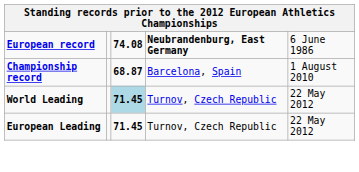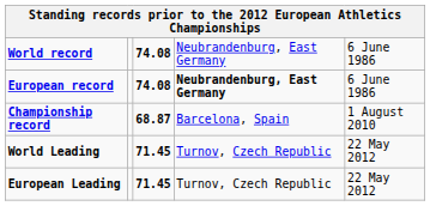+ row: World record | 74.08 | Neubrandenburg, East Germany | 6 June 1986
World Leading | column 3: lightblue background -> no background
